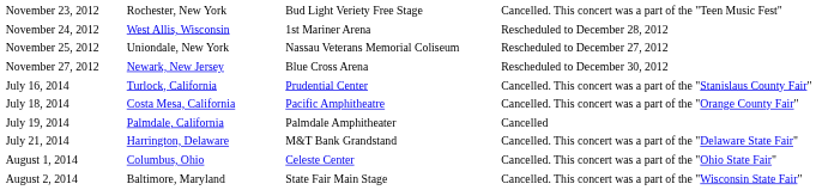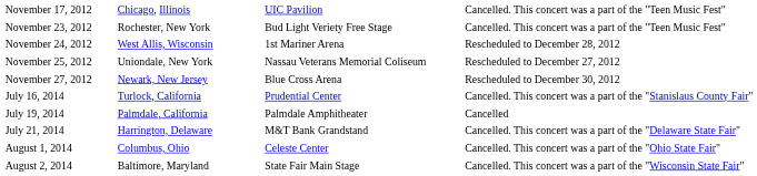+ row: November 17, 2012 | Chicago, Illinois | UIC Pavilion | Cancelled. This concert was a part of the "Teen Music Fest"
- row: July 18, 2014 | Costa Mesa, California | Pacific Amphitheatre | Cancelled. This concert was a part of the "Orange County Fair"
